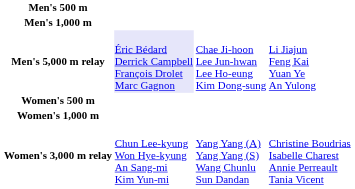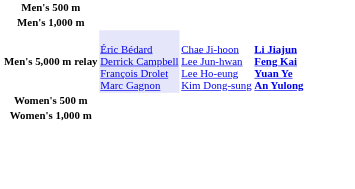Men's 5,000 m relay | column 4: normal -> bold
- row: Women's 3,000 m relay | Chun Lee-kyung Won Hye-kyung An Sang-mi Kim Yun-mi | Yang Yang (A) Yang Yang (S) Wang Chunlu Sun Dandan | Christine Boudrias Isabelle Charest Annie Perreault Tania Vicent
